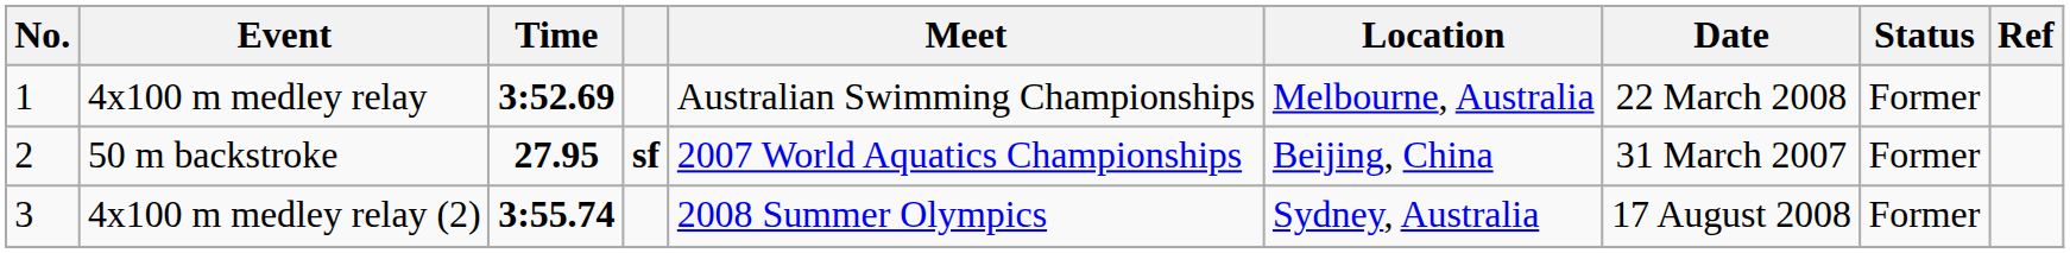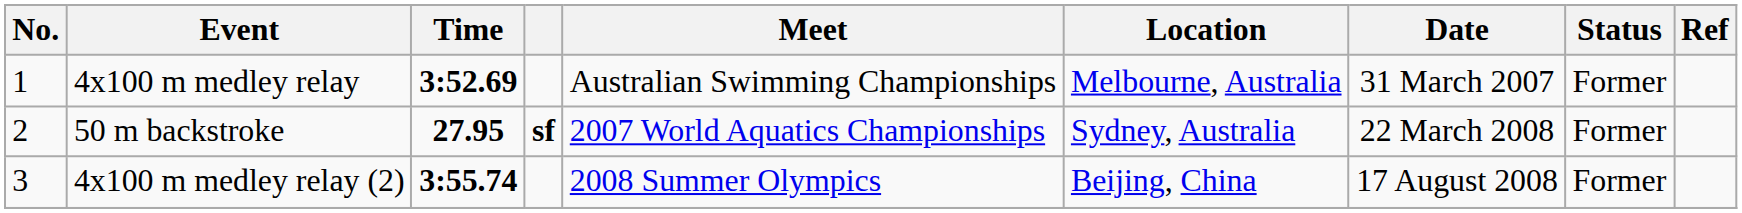4x100 m medley relay | Date: 22 March 2008 -> 31 March 2007
50 m backstroke | Location: Beijing, China -> Sydney, Australia
50 m backstroke | Date: 31 March 2007 -> 22 March 2008
4x100 m medley relay (2) | Location: Sydney, Australia -> Beijing, China
